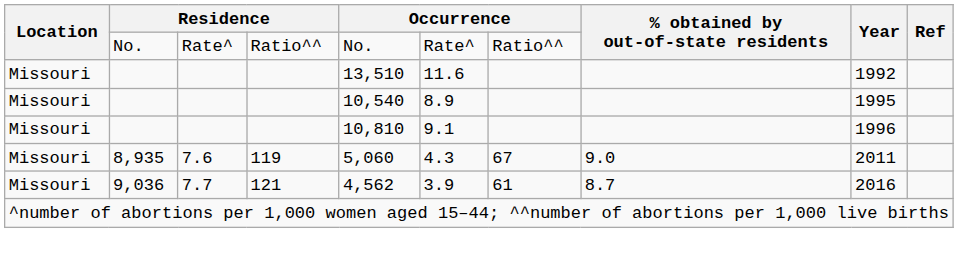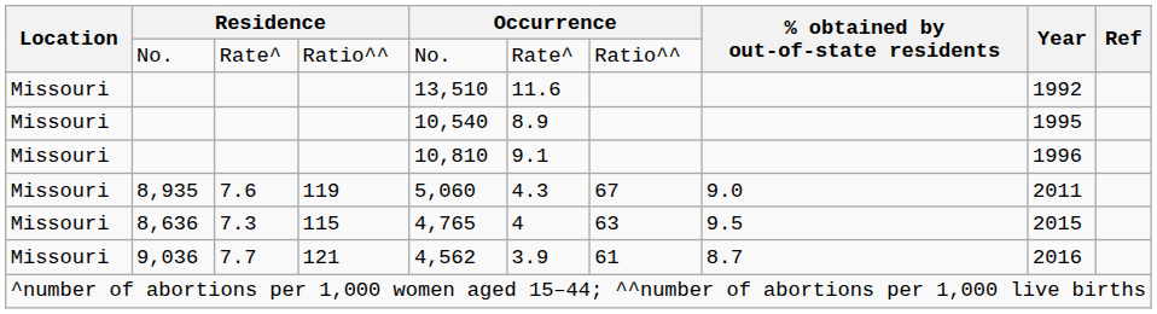+ row: Missouri | 8,636 | 7.3 | 115 | 4,765 | 4 | 63 | 9.5 | 2015
